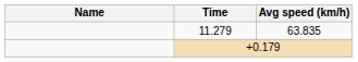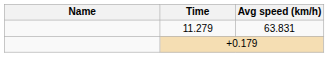11.279 | Avg speed (km/h): 63.835 -> 63.831
